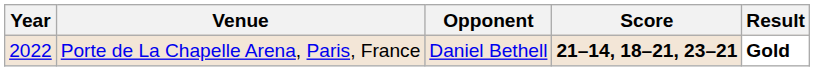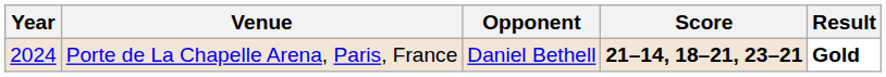Porte de La Chapelle Arena, Paris, France | Year: 2022 -> 2024
